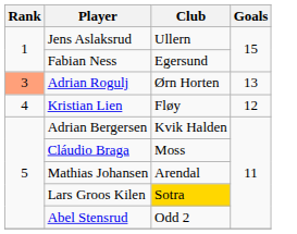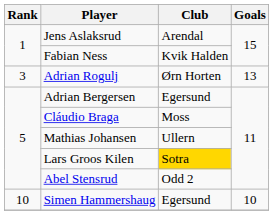Jens Aslaksrud | Club: Ullern -> Arendal
Fabian Ness | Club: Egersund -> Kvik Halden
Adrian Rogulj | Rank: lightsalmon background -> no background
- row: 4 | Kristian Lien | Fløy | 12
Adrian Bergersen | Club: Kvik Halden -> Egersund
Mathias Johansen | Club: Arendal -> Ullern
+ row: 10 | Simen Hammershaug | Egersund | 10
